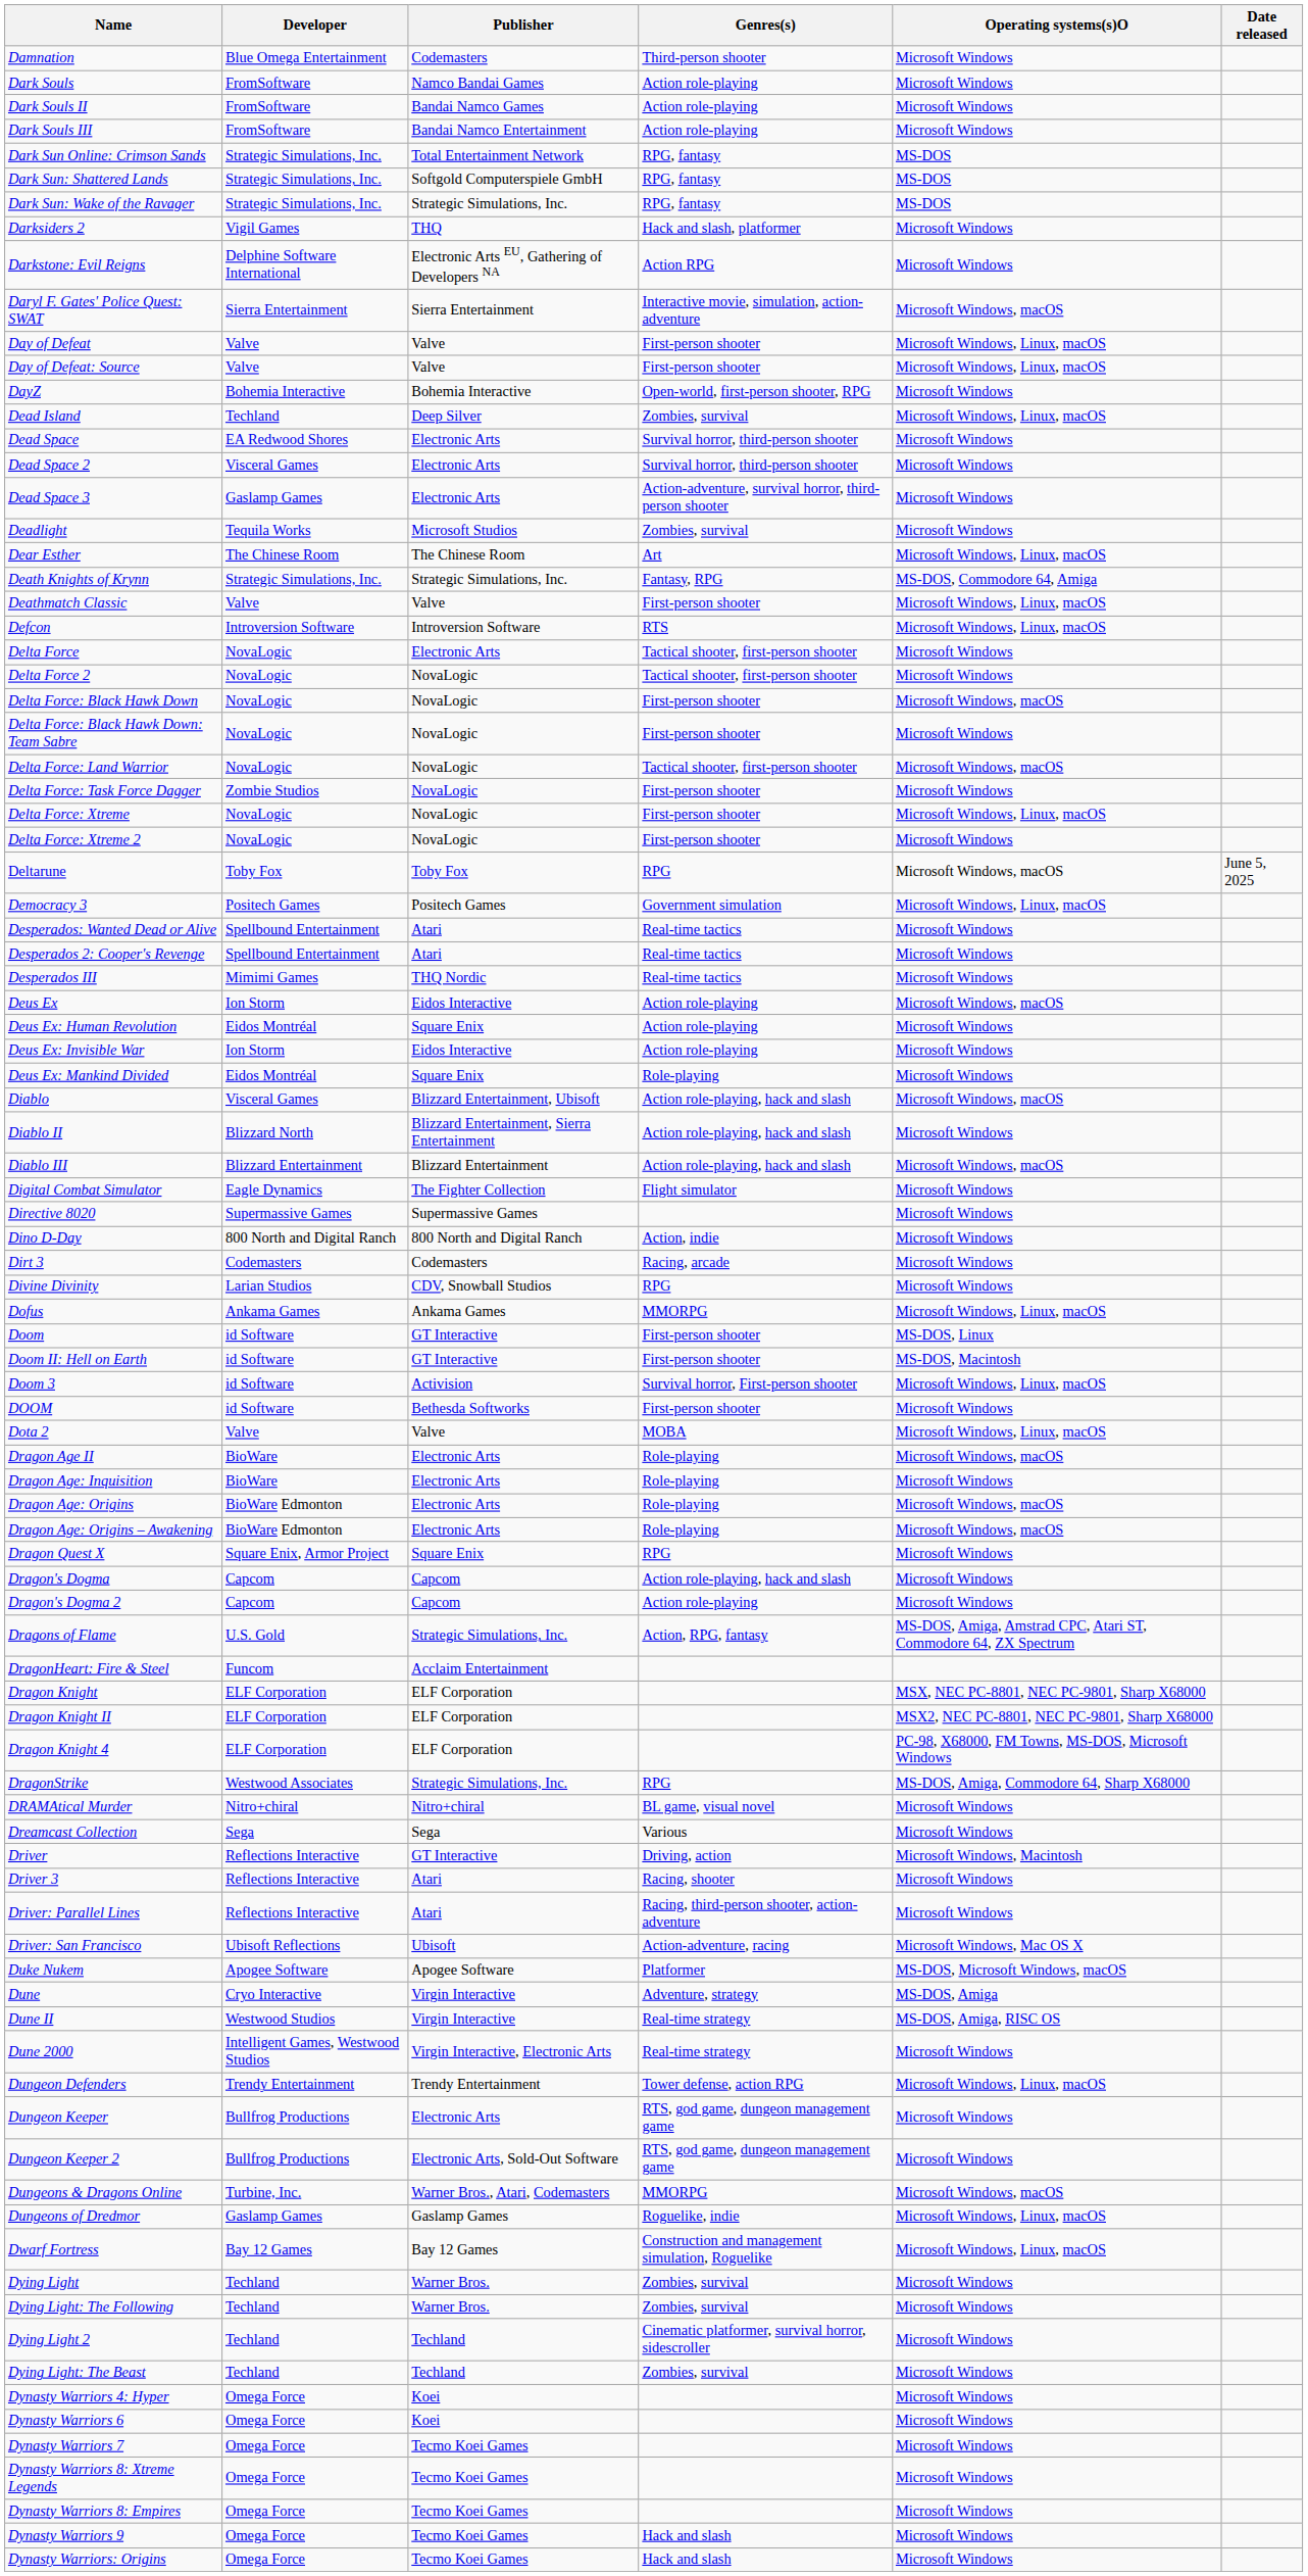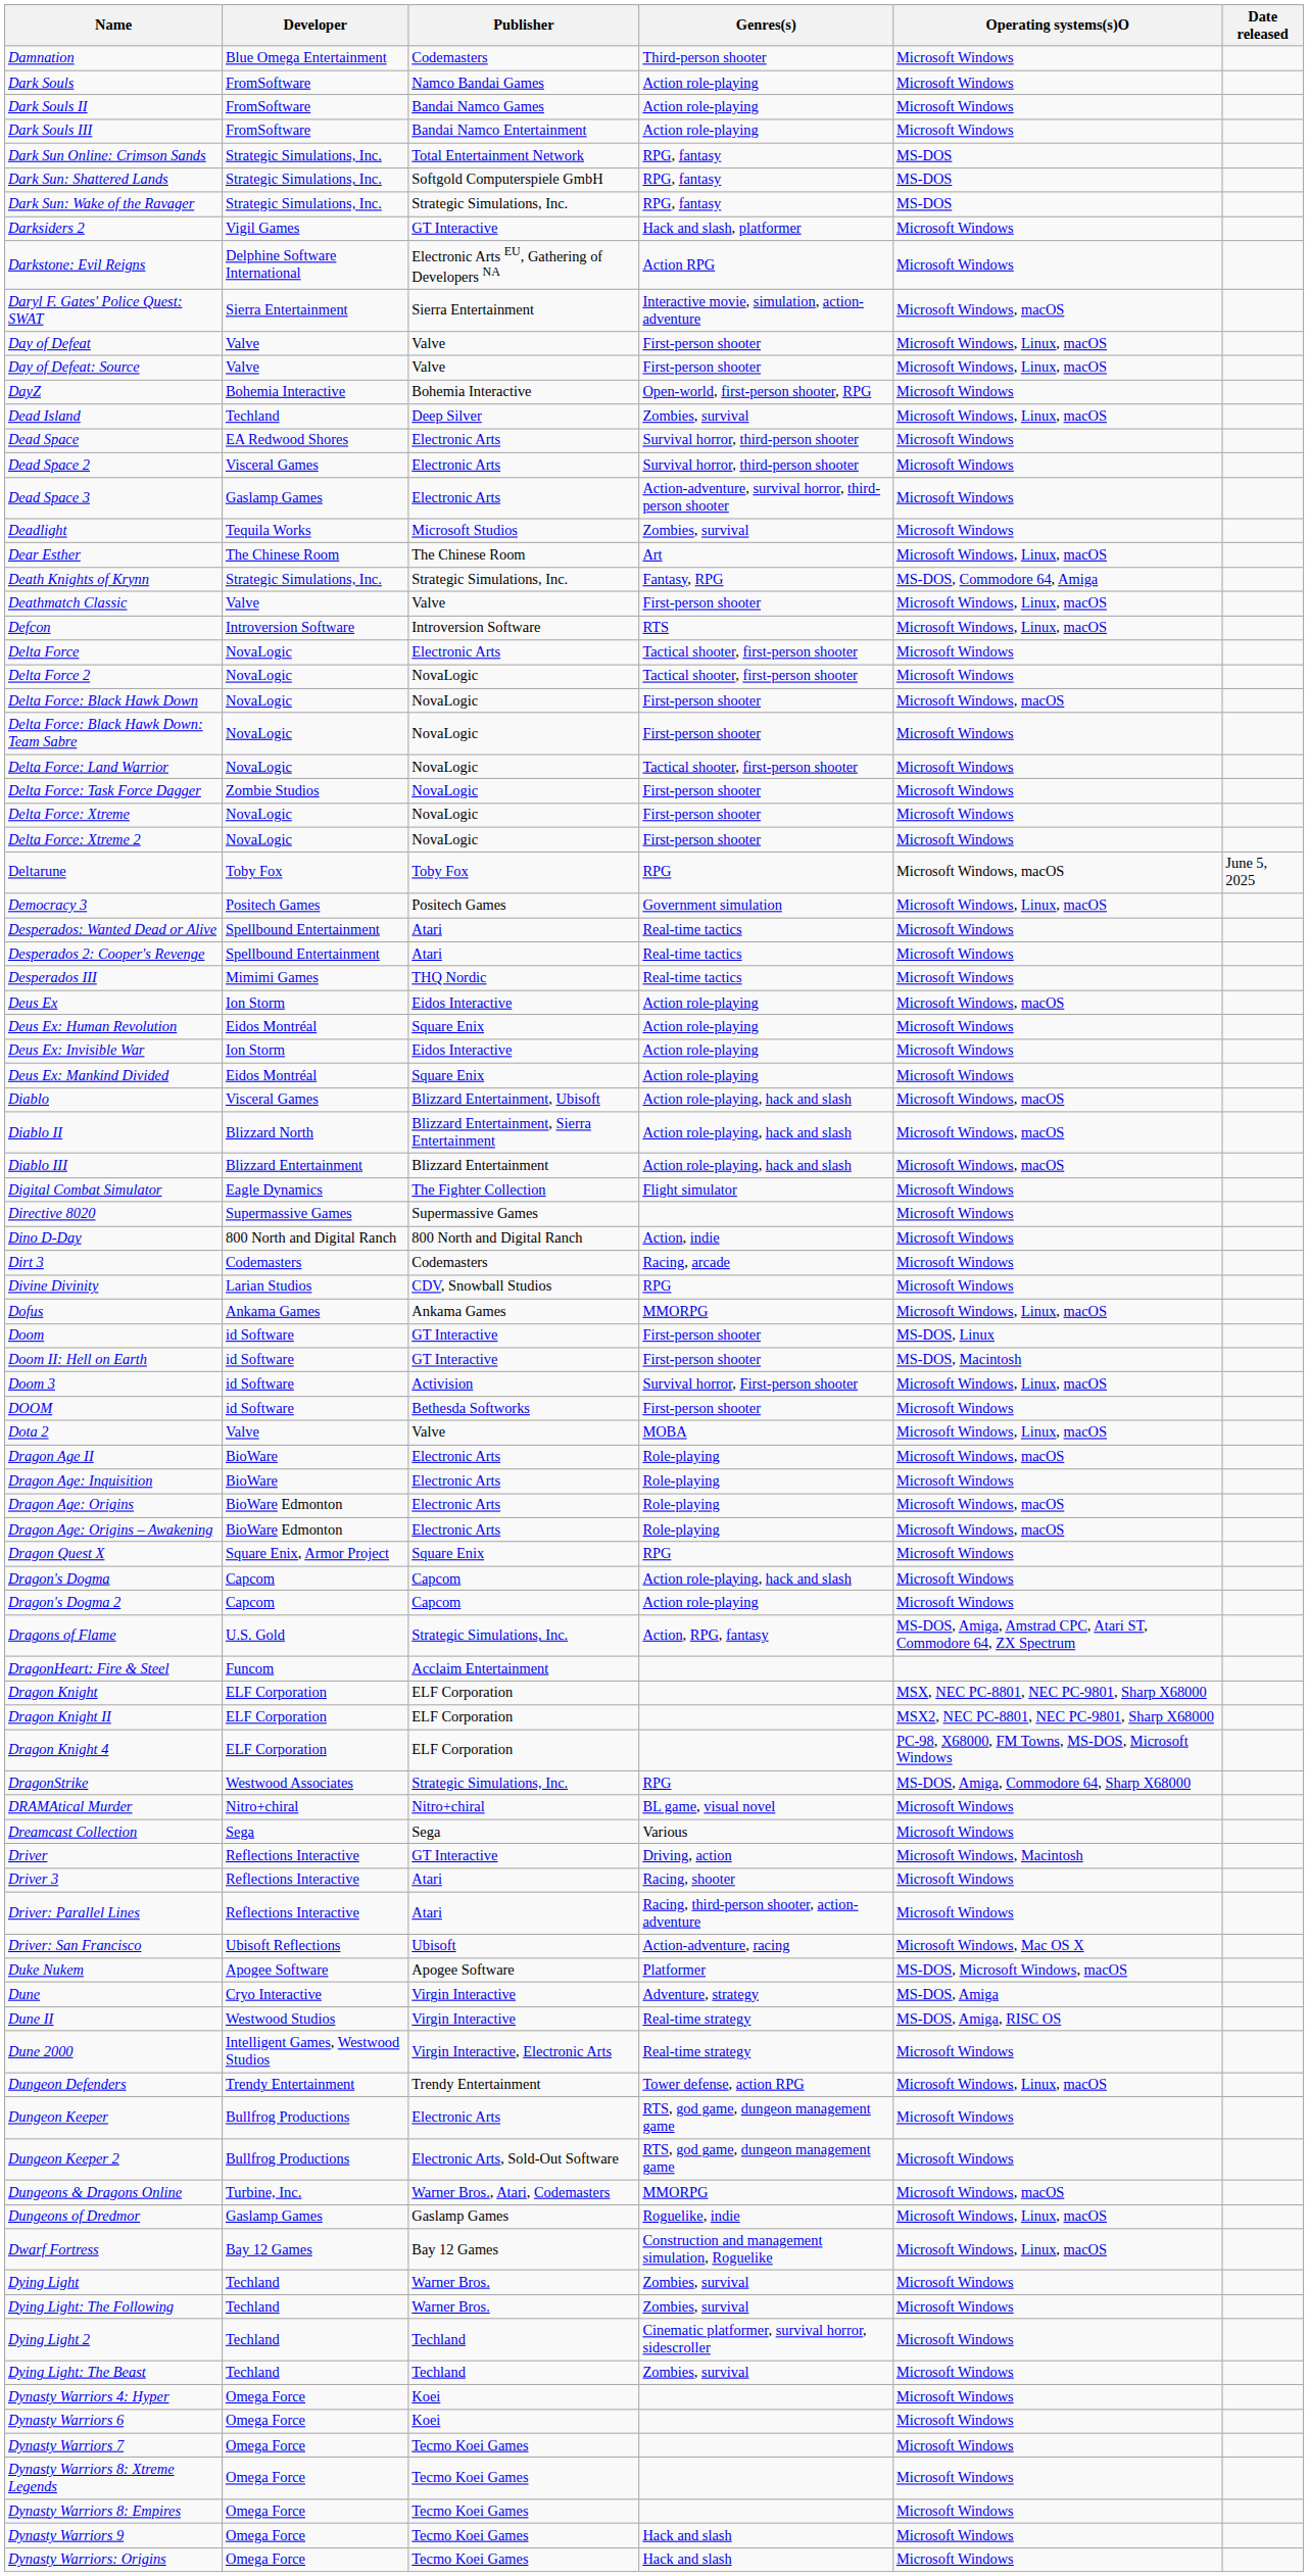Darksiders 2 | Publisher: THQ -> GT Interactive
Delta Force: Land Warrior | Operating systems(s)O: Microsoft Windows, macOS -> Microsoft Windows
Delta Force: Xtreme | Operating systems(s)O: Microsoft Windows, Linux, macOS -> Microsoft Windows
Deus Ex: Mankind Divided | Genres(s): Role-playing -> Action role-playing
Diablo II | Operating systems(s)O: Microsoft Windows -> Microsoft Windows, macOS
